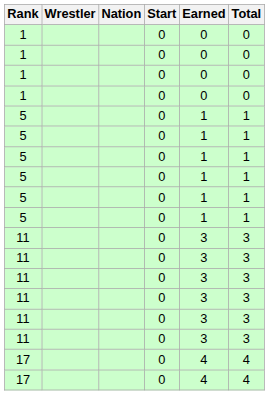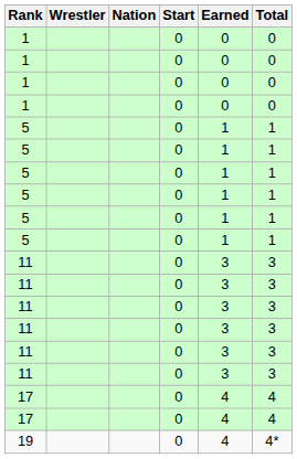+ row: 19 | 0 | 4 | 4*
